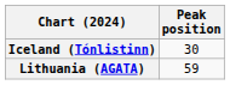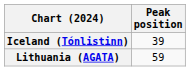Iceland (Tónlistinn) | Peak position: 30 -> 39
